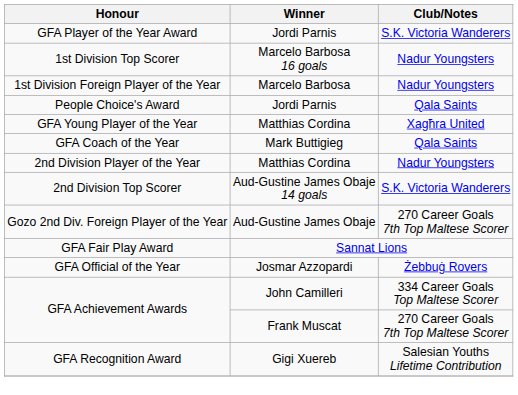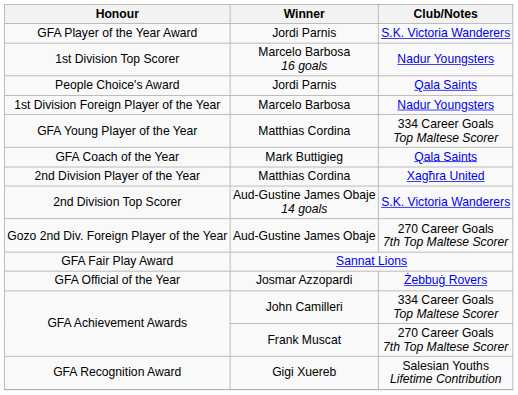rows swapped: 1st Division Foreign Player of the Year <-> People Choice's Award
GFA Young Player of the Year | Club/Notes: Xagħra United -> 334 Career Goals Top Maltese Scorer
2nd Division Player of the Year | Club/Notes: Nadur Youngsters -> Xagħra United
